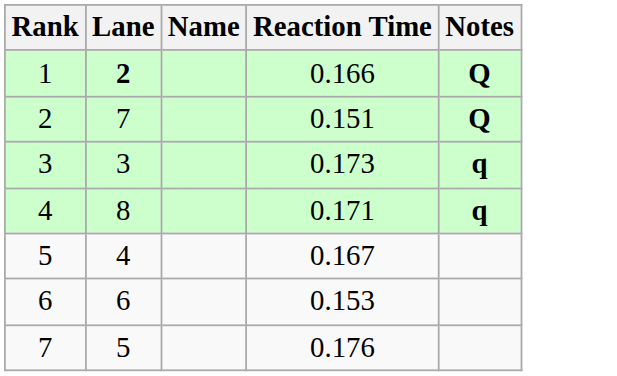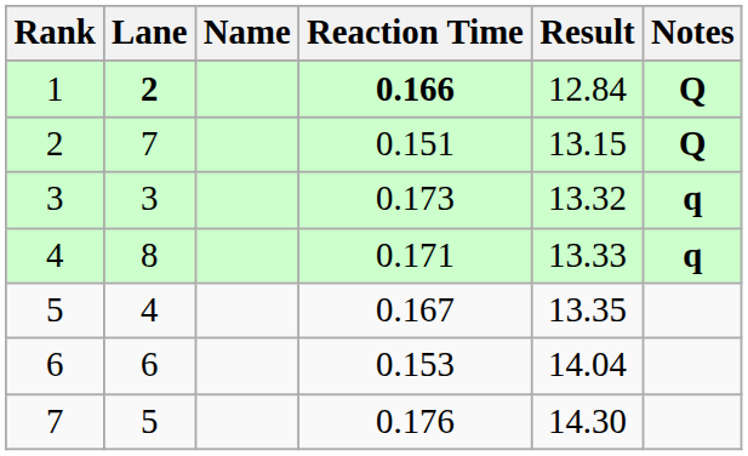+ column: Result | 12.84 | 13.15 | 13.32 | 13.33 | 13.35 | 14.04 | 14.30
1 | Reaction Time: normal -> bold
